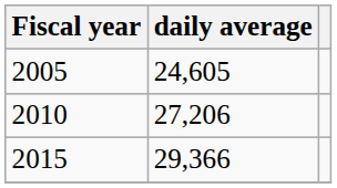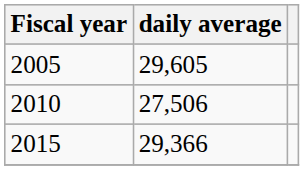2005 | daily average: 24,605 -> 29,605
2010 | daily average: 27,206 -> 27,506
